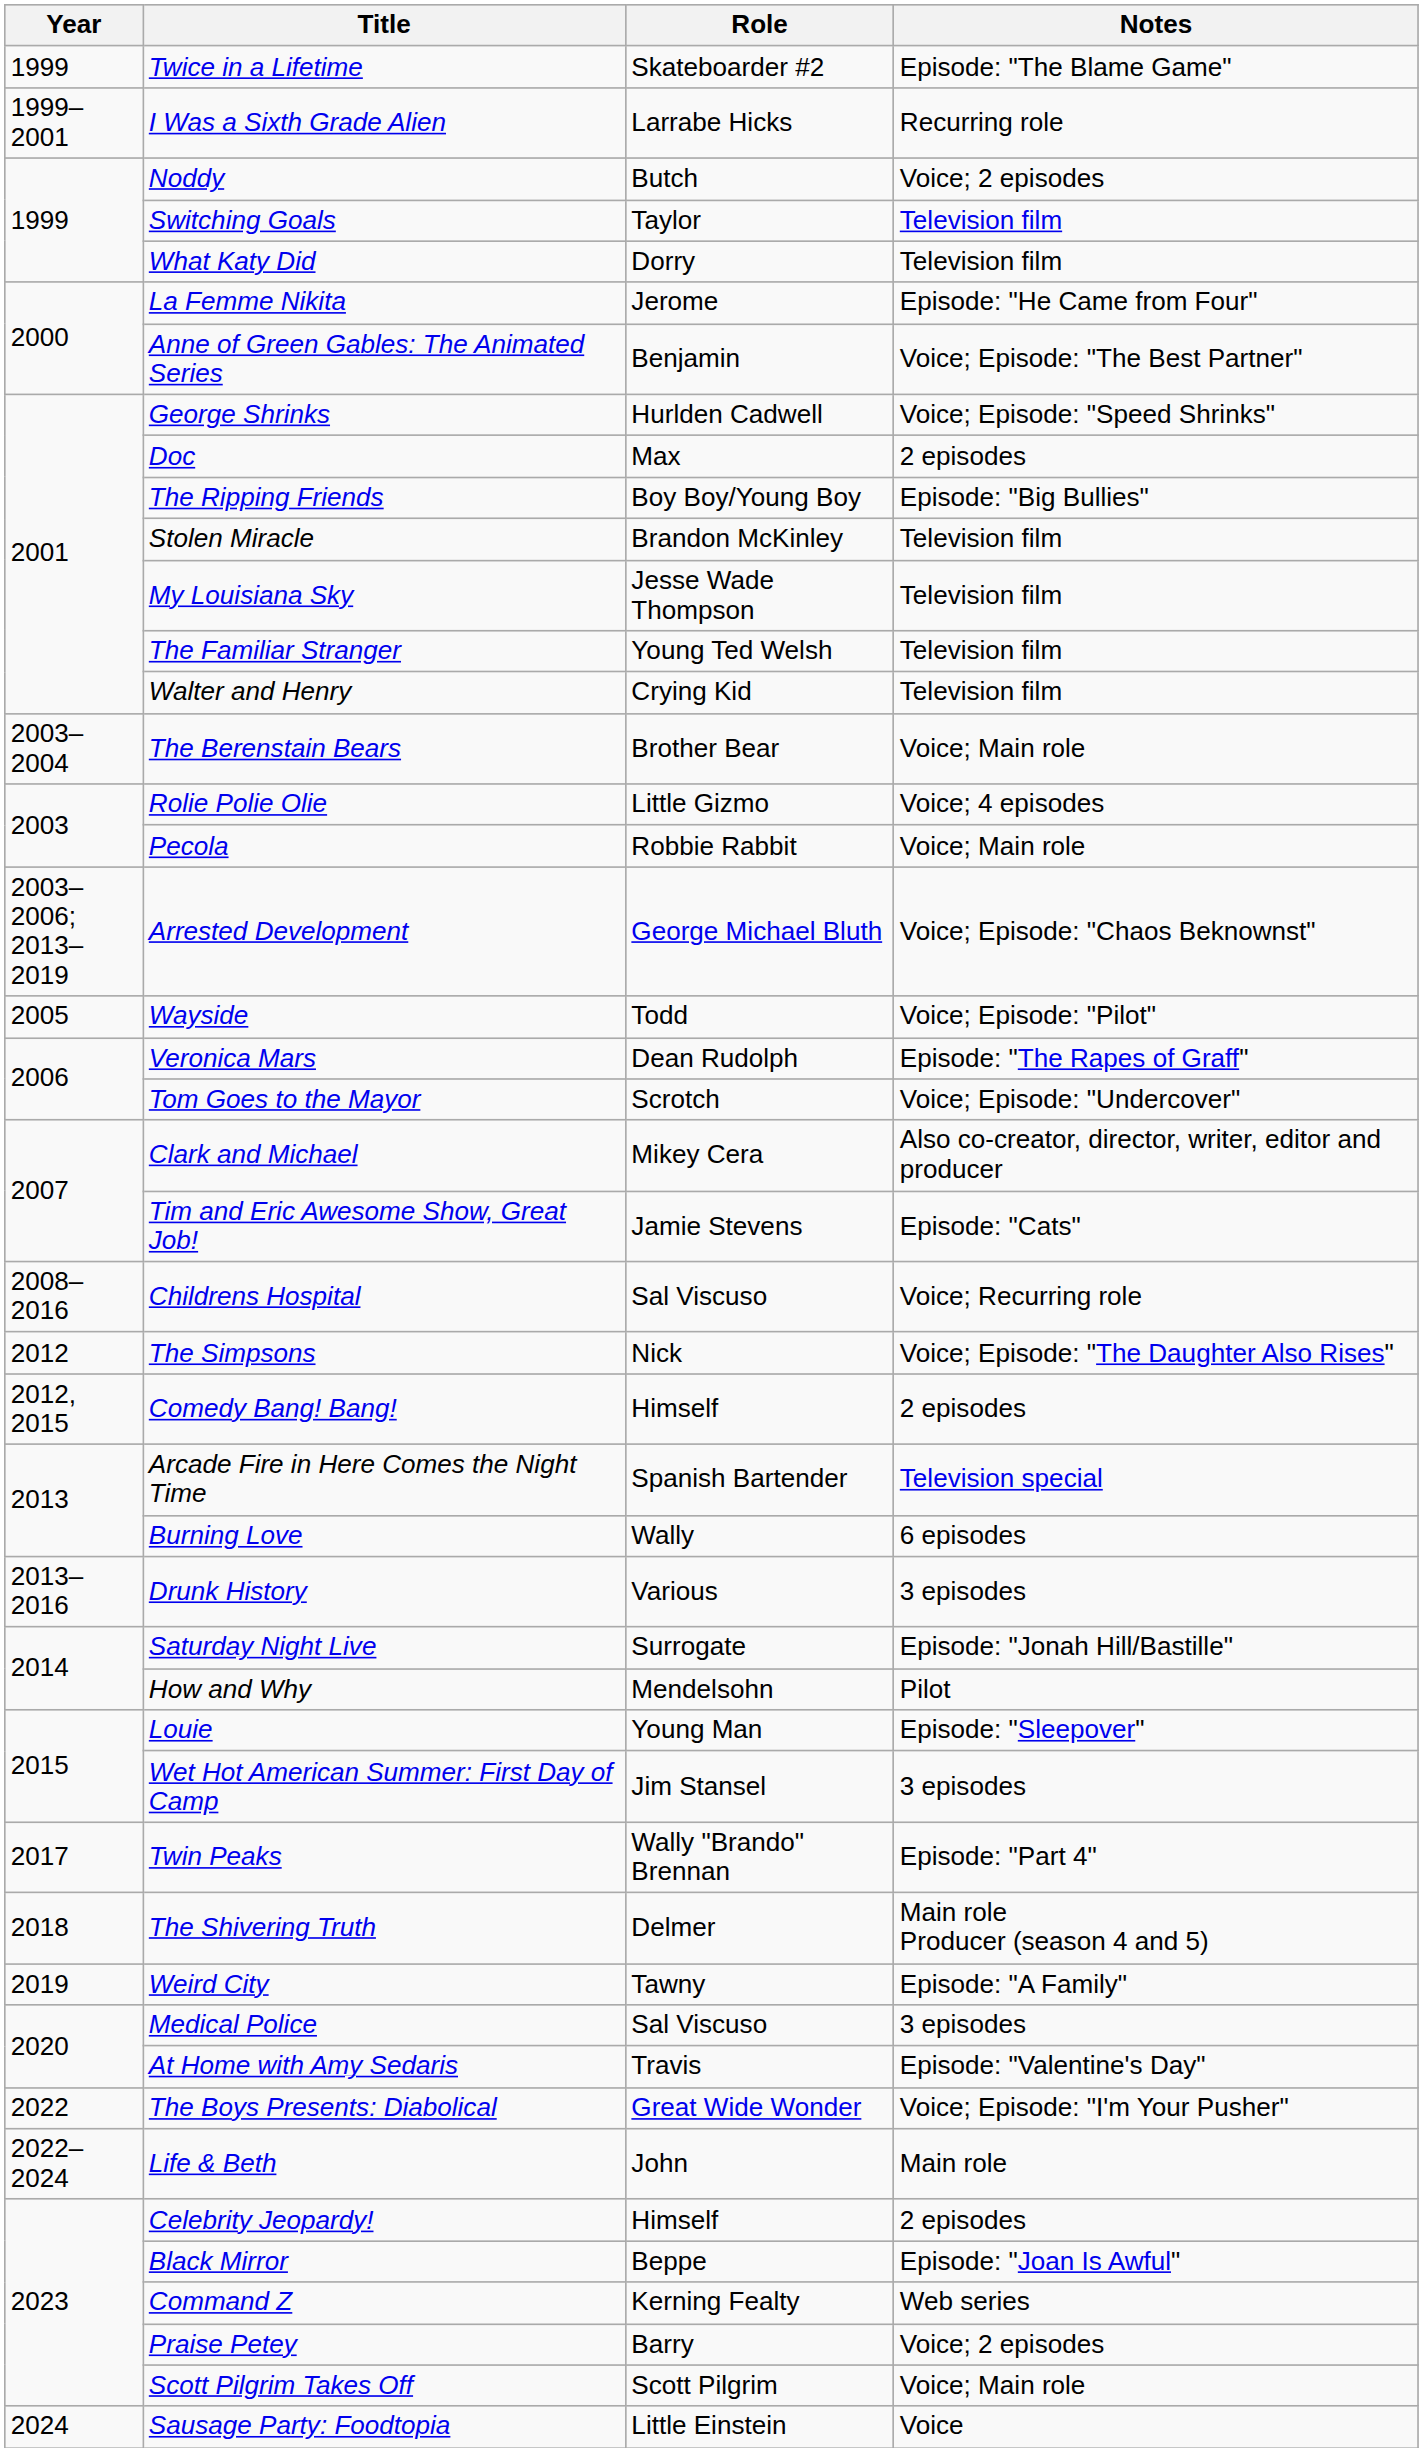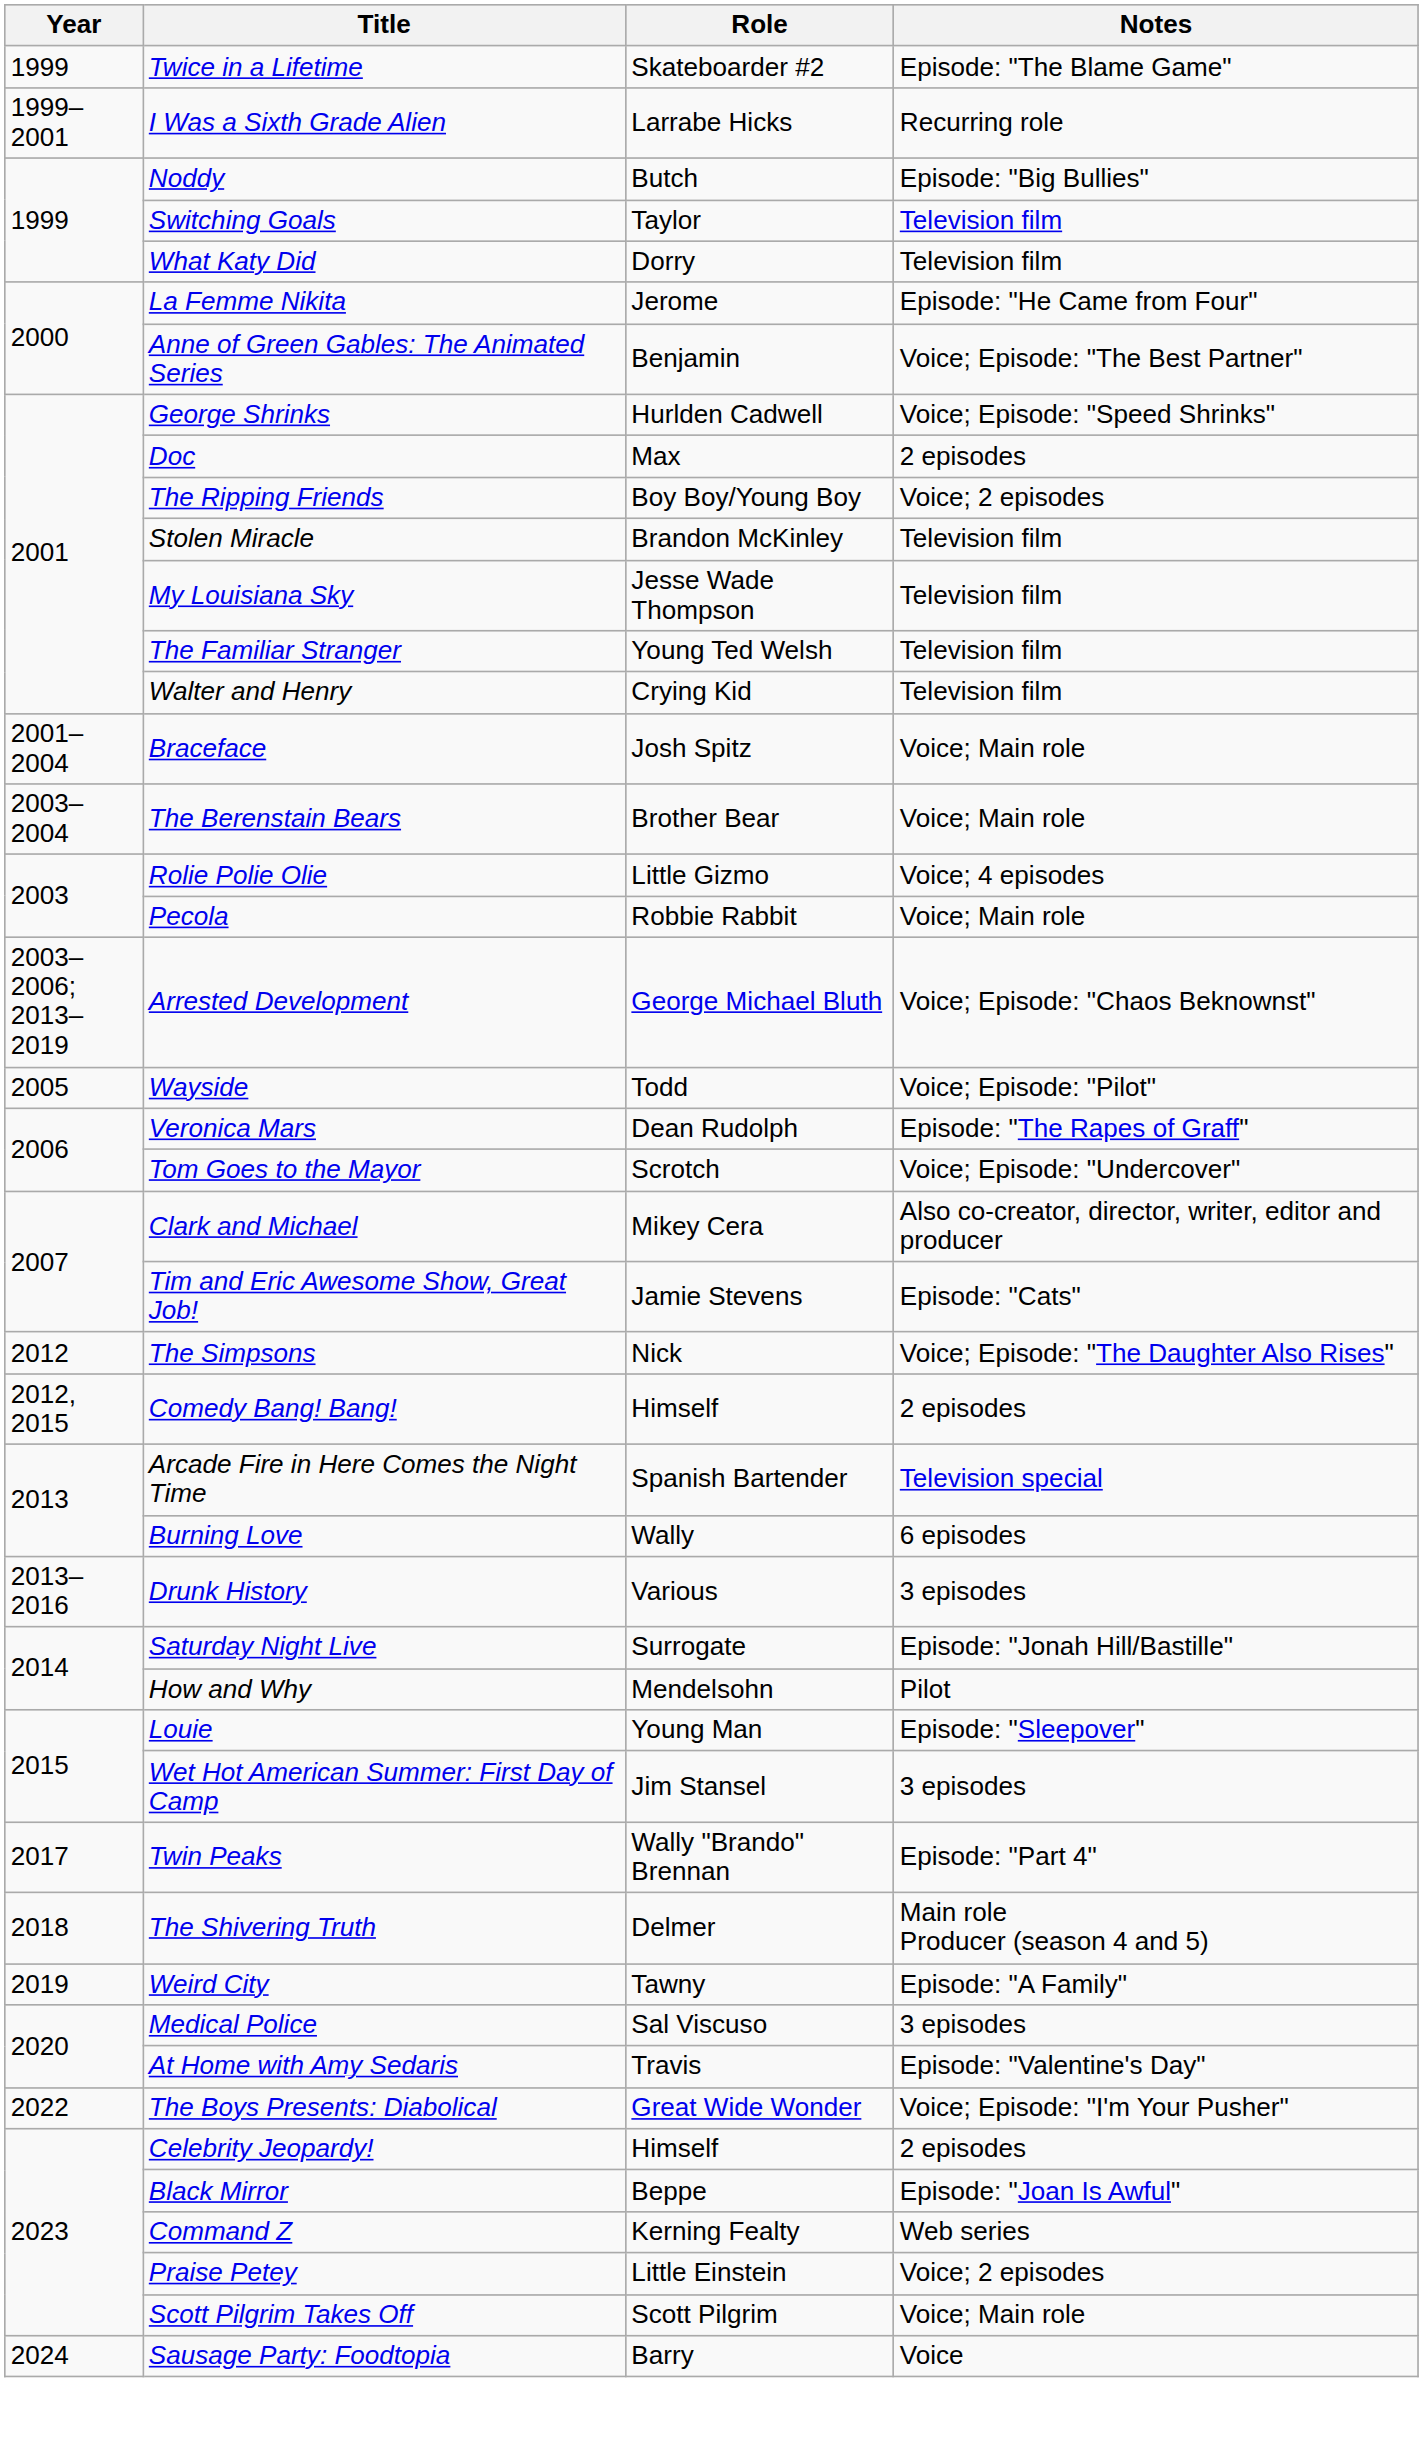Noddy | Notes: Voice; 2 episodes -> Episode: "Big Bullies"
The Ripping Friends | Notes: Episode: "Big Bullies" -> Voice; 2 episodes
+ row: 2001–2004 | Braceface | Josh Spitz | Voice; Main role
- row: 2008–2016 | Childrens Hospital | Sal Viscuso | Voice; Recurring role
- row: 2022–2024 | Life & Beth | John | Main role
Praise Petey | Role: Barry -> Little Einstein
Sausage Party: Foodtopia | Role: Little Einstein -> Barry
